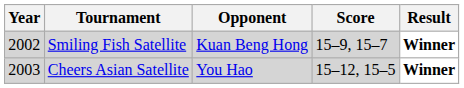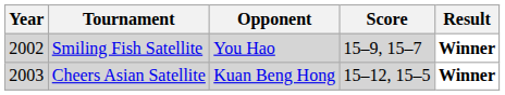Smiling Fish Satellite | Opponent: Kuan Beng Hong -> You Hao
Cheers Asian Satellite | Opponent: You Hao -> Kuan Beng Hong
